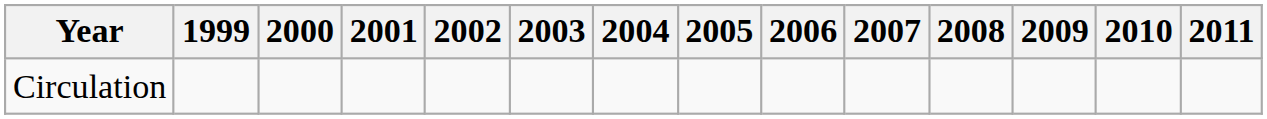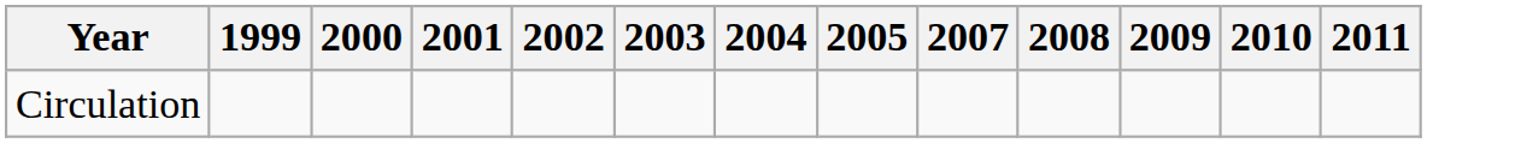- column: 2006
